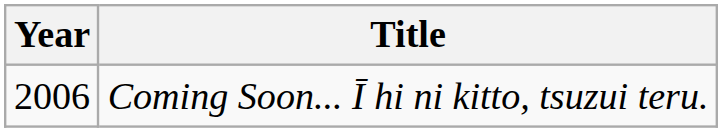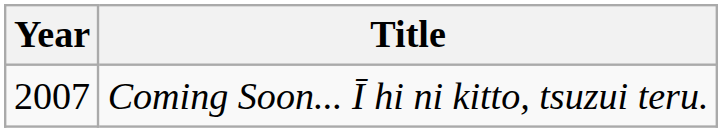Coming Soon... Ī hi ni kitto, tsuzui teru. | Year: 2006 -> 2007
